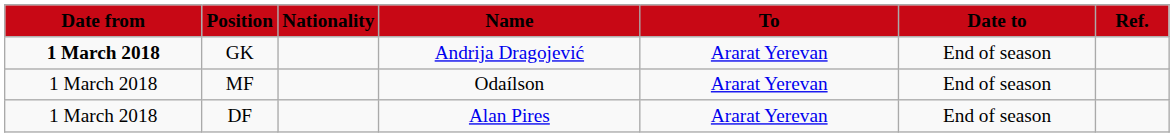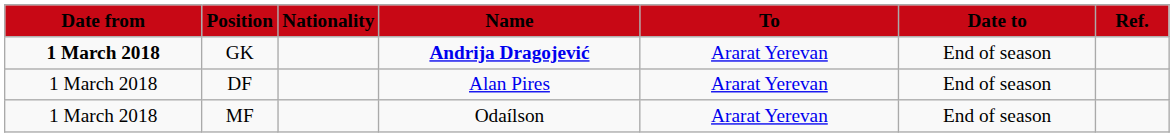GK | Name: normal -> bold
rows swapped: DF <-> MF
